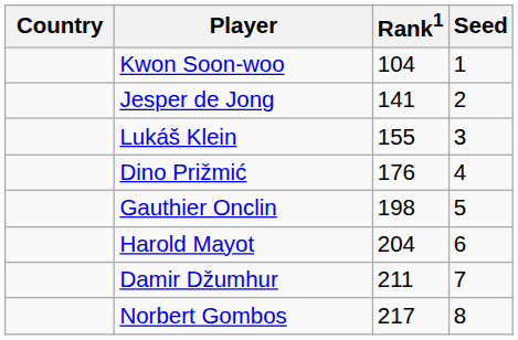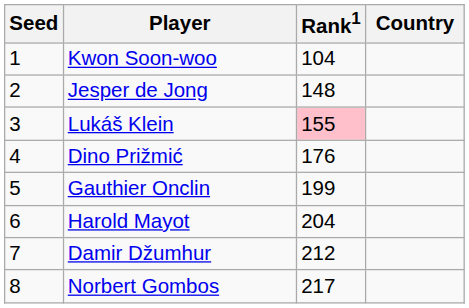columns swapped: Country <-> Seed
Jesper de Jong | Rank1: 141 -> 148
Lukáš Klein | Rank1: no background -> pink background
Gauthier Onclin | Rank1: 198 -> 199
Damir Džumhur | Rank1: 211 -> 212
